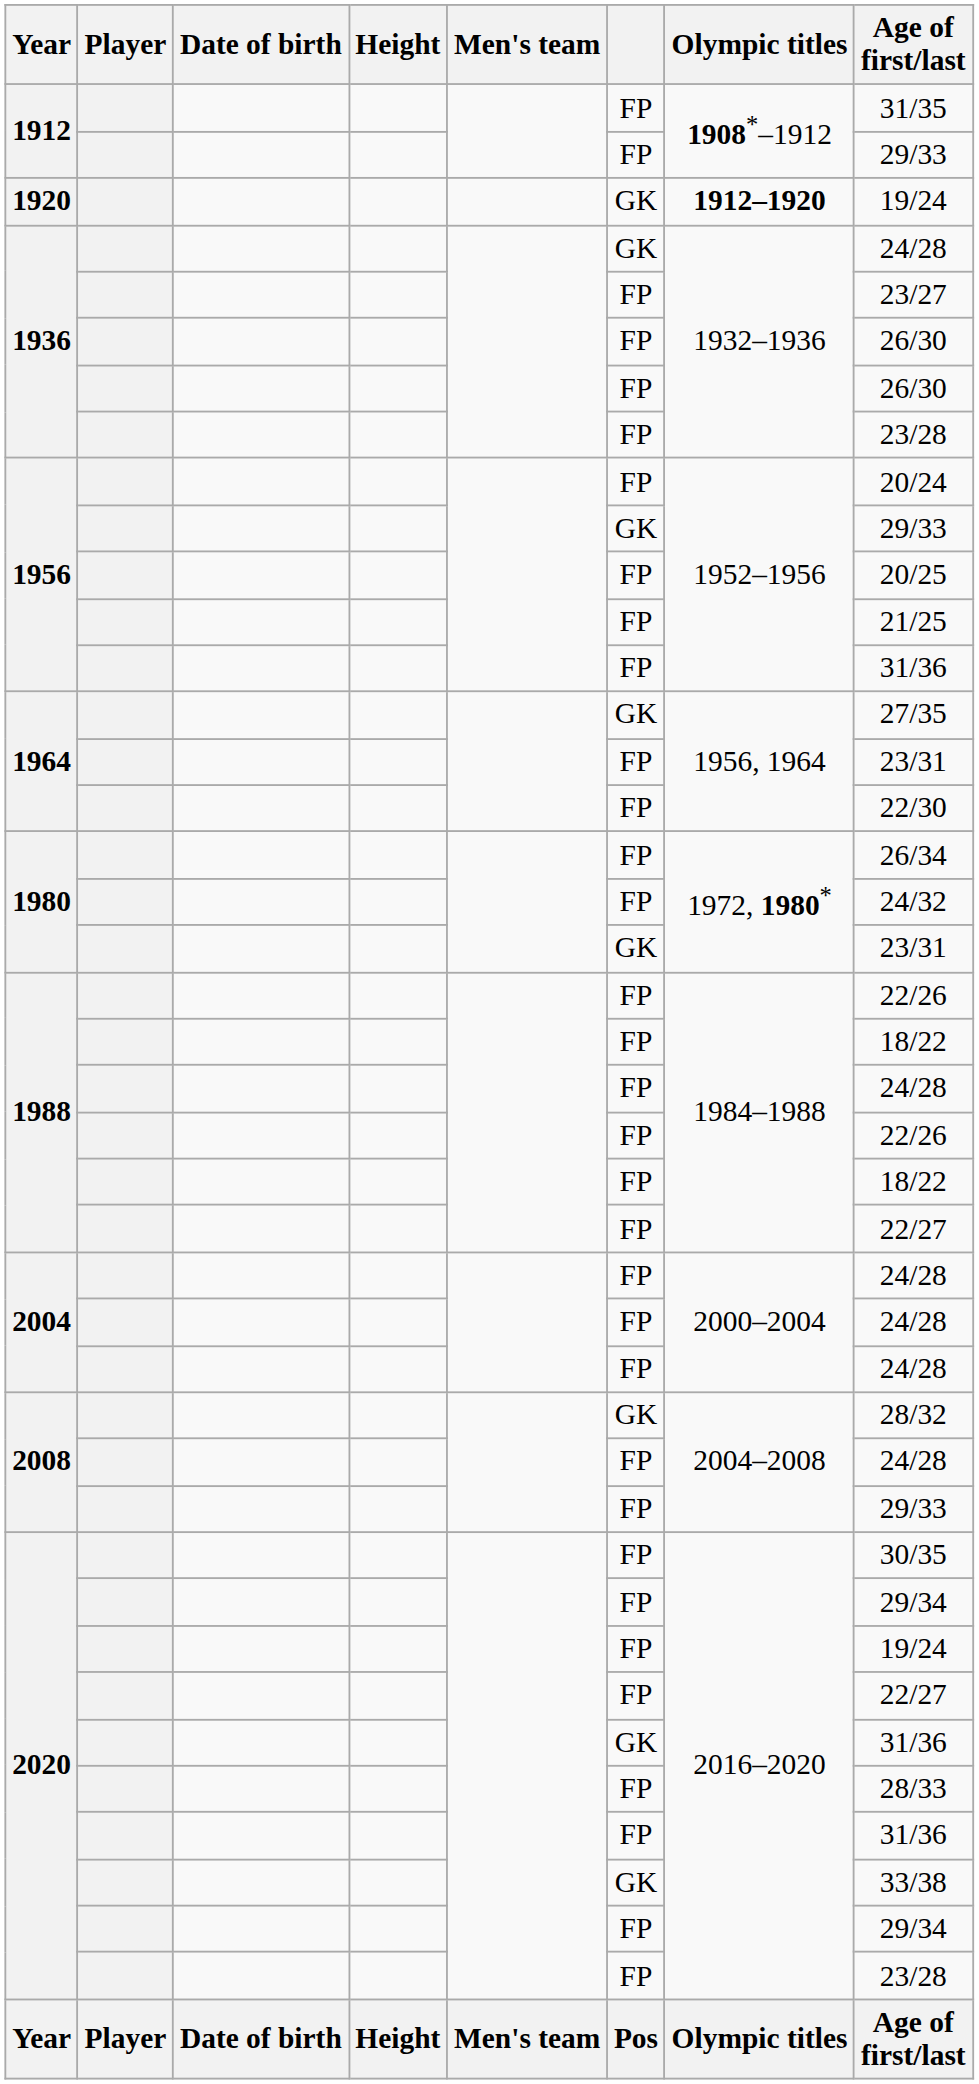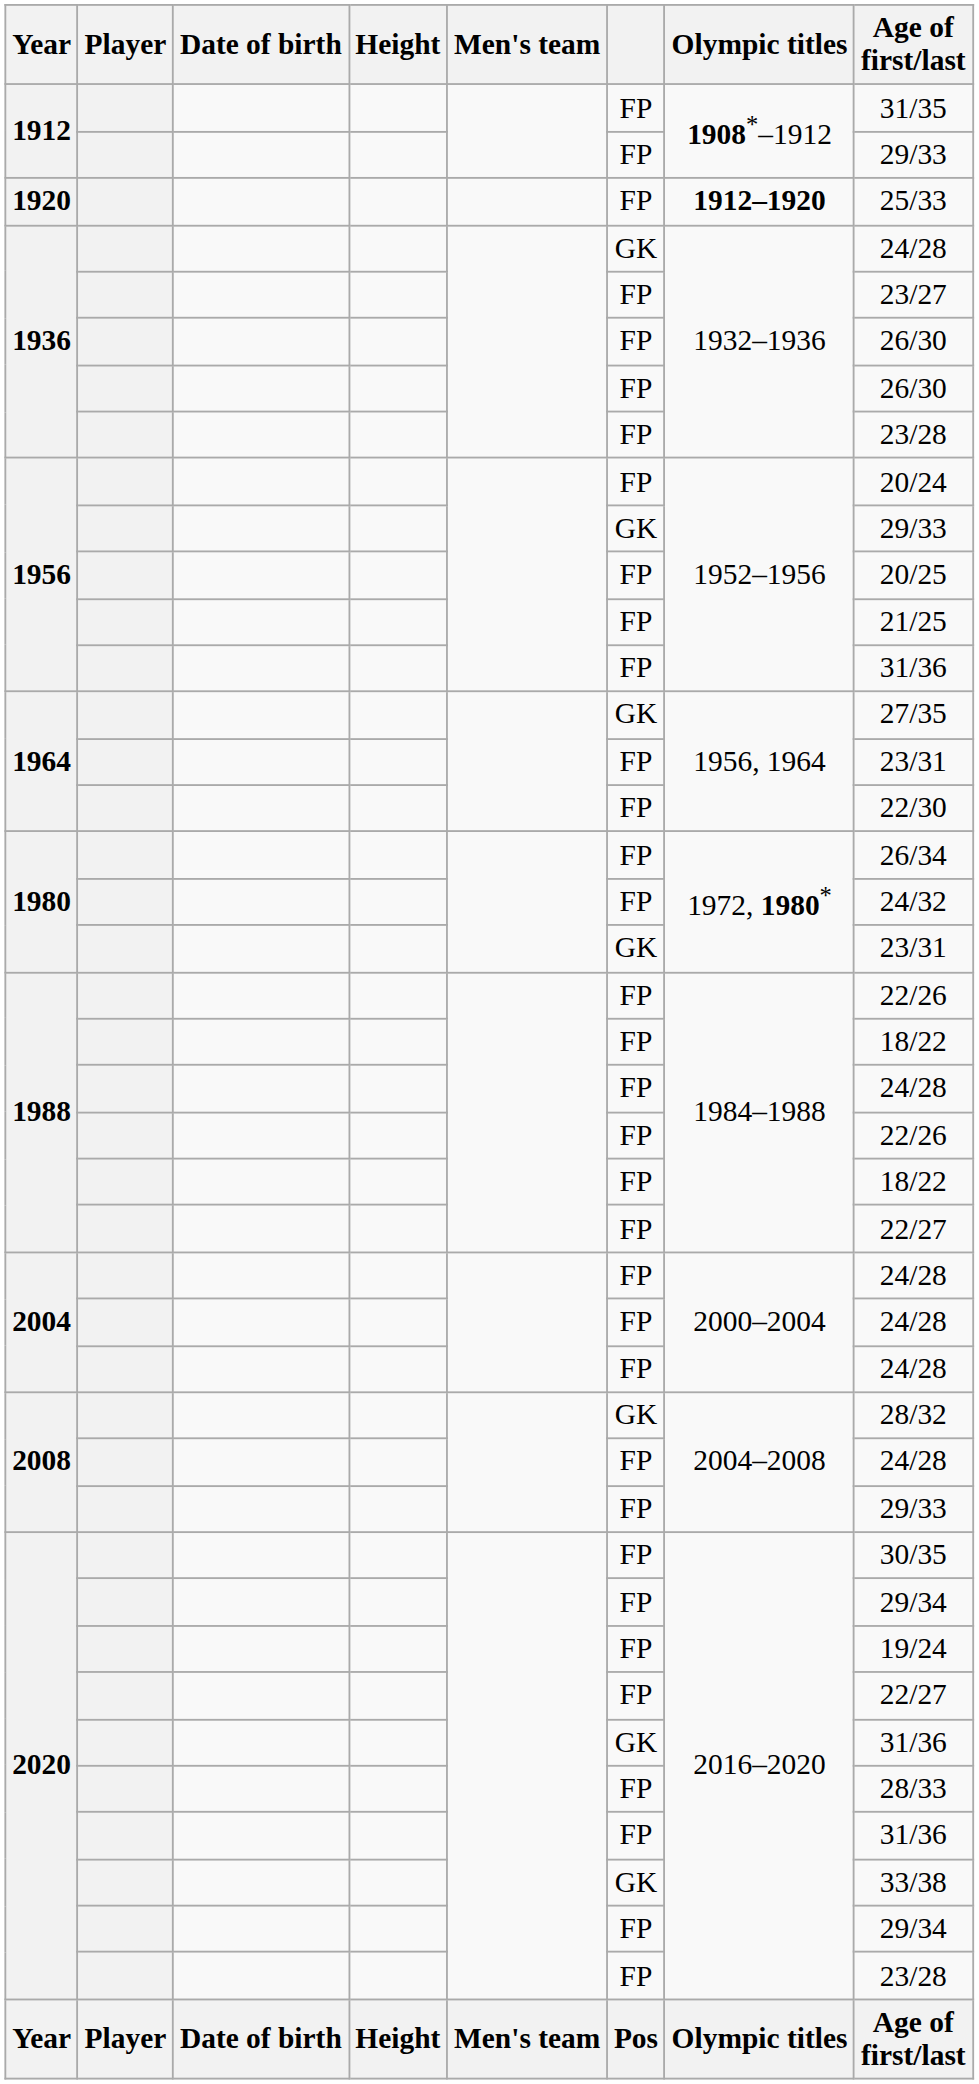1920 | column 6: GK -> FP
1920 | Age of first/last: 19/24 -> 25/33
